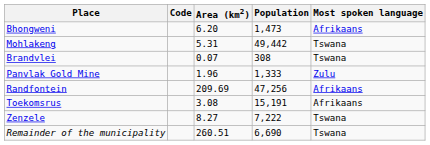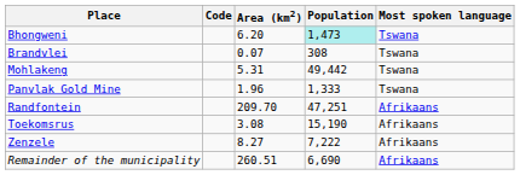Bhongweni | Population: no background -> paleturquoise background
Bhongweni | Most spoken language: Afrikaans -> Tswana
rows swapped: Brandvlei <-> Mohlakeng
Panvlak Gold Mine | Most spoken language: Zulu -> Tswana
Randfontein | Area (km2): 209.69 -> 209.70
Randfontein | Population: 47,256 -> 47,251
Toekomsrus | Population: 15,191 -> 15,190
Zenzele | Most spoken language: Tswana -> Afrikaans
Remainder of the municipality | Most spoken language: Tswana -> Afrikaans
